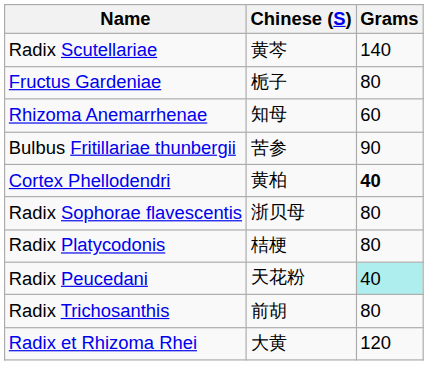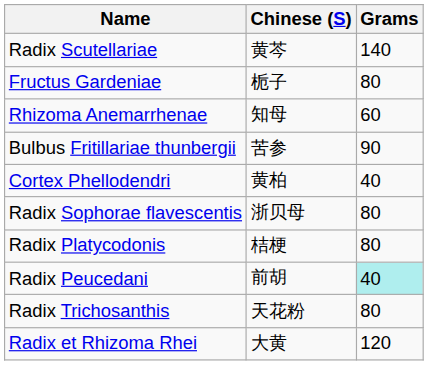Cortex Phellodendri | Grams: bold -> normal
Radix Peucedani | Chinese (S): 天花粉 -> 前胡
Radix Trichosanthis | Chinese (S): 前胡 -> 天花粉
